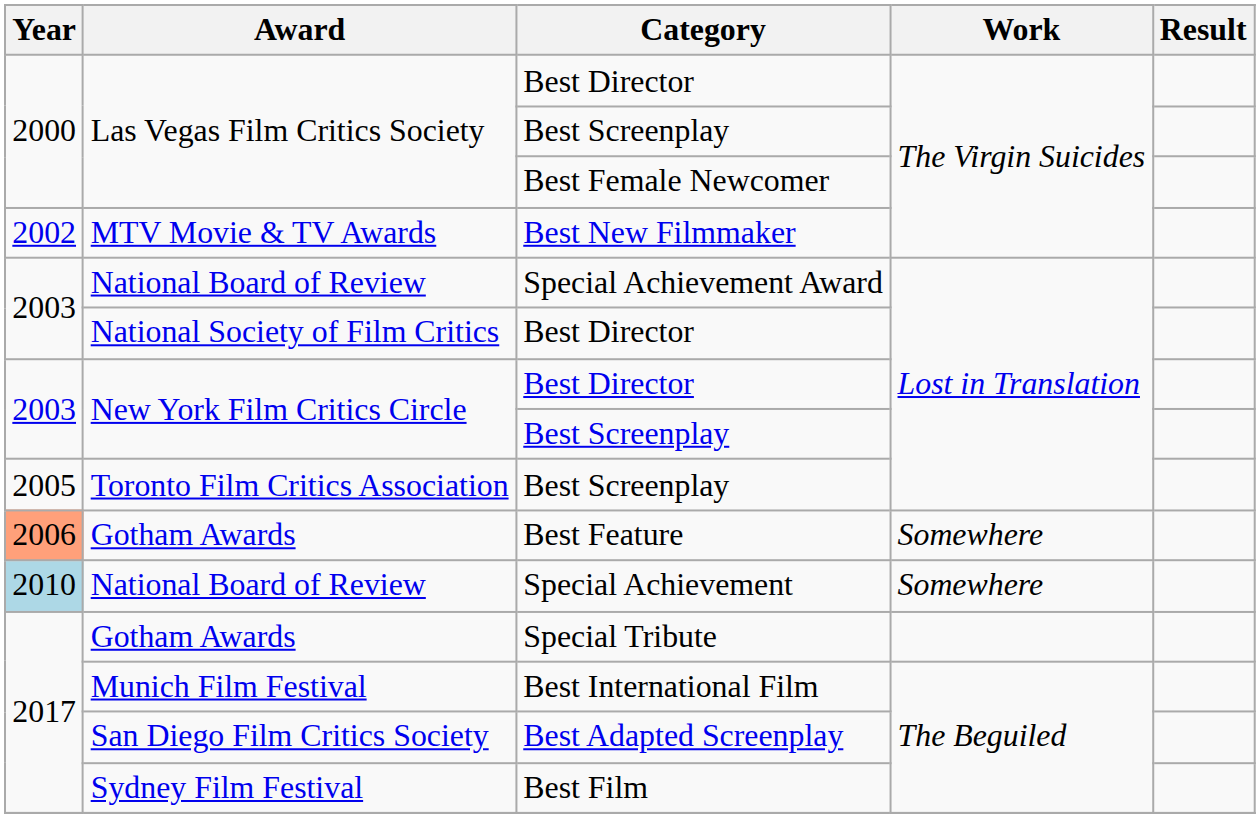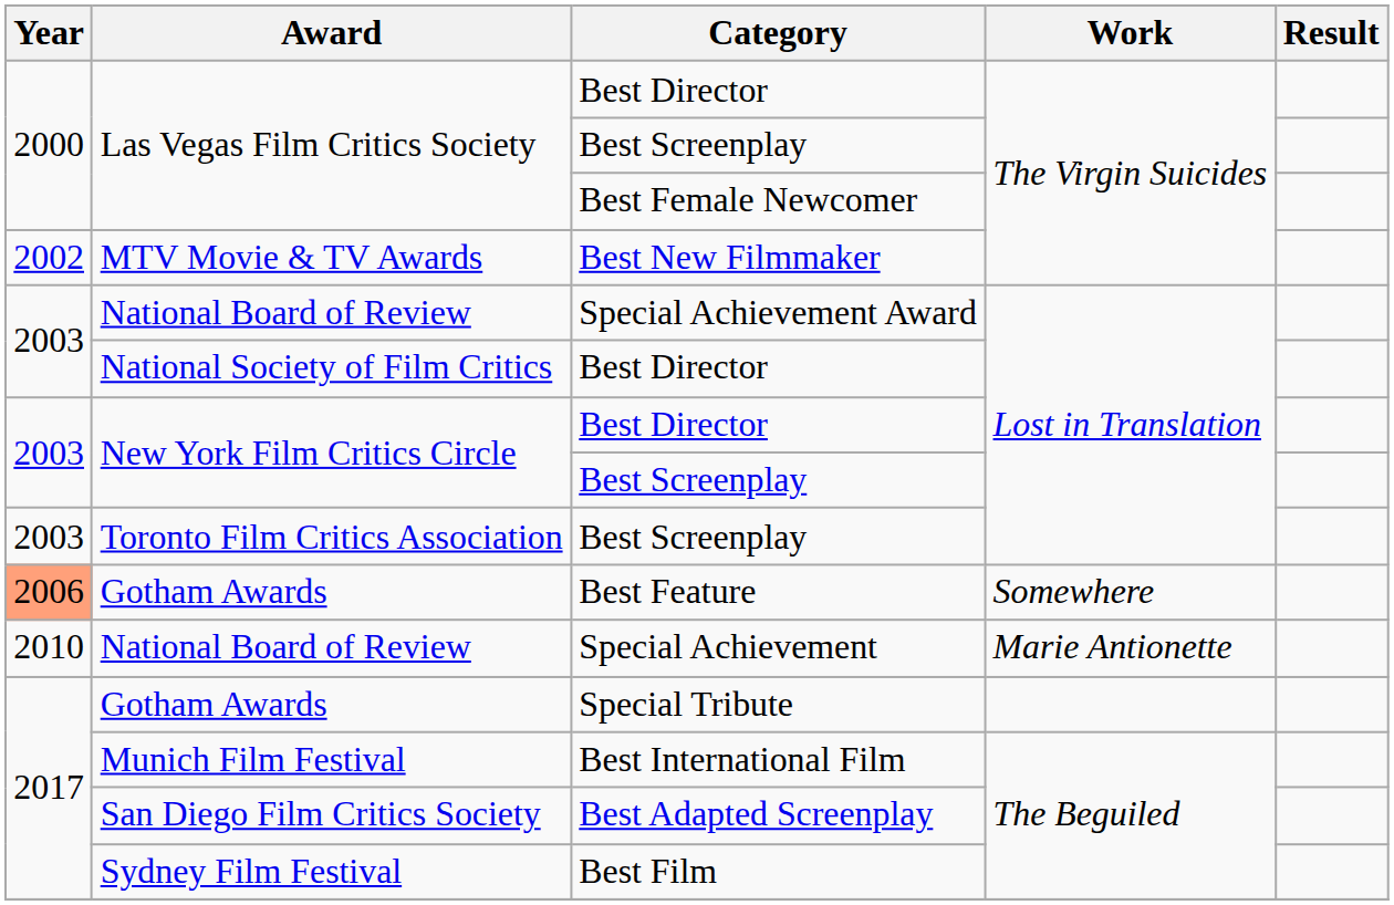Toronto Film Critics Association / Best Screenplay | Year: 2005 -> 2003
Special Achievement | Year: lightblue background -> no background
Special Achievement | Work: Somewhere -> Marie Antionette
